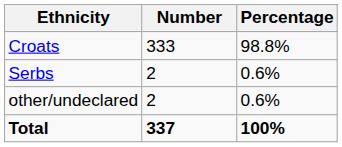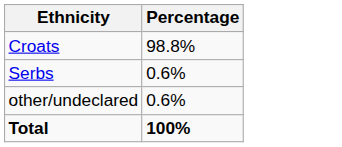- column: Number | 333 | 2 | 2 | 337
